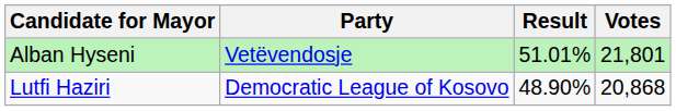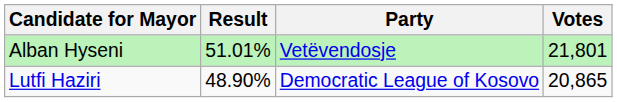columns swapped: Party <-> Result
Lutfi Haziri | Votes: 20,868 -> 20,865
